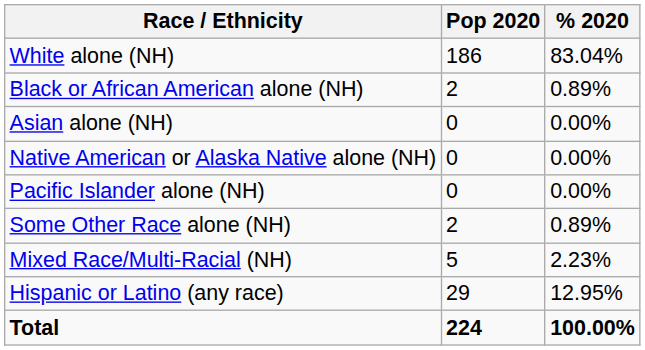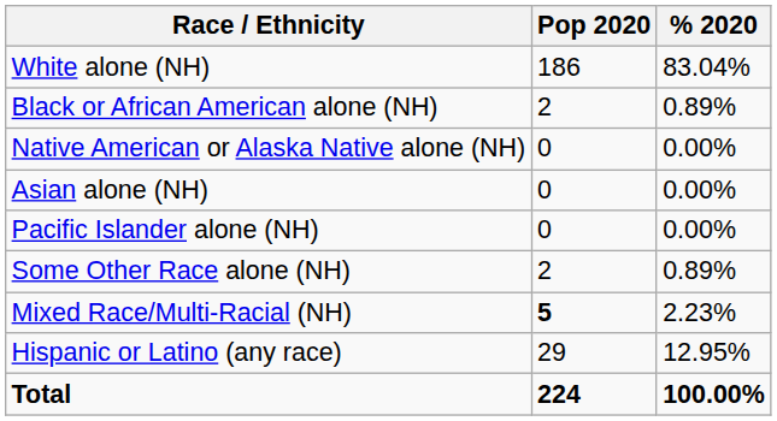rows swapped: Native American or Alaska Native alone (NH) <-> Asian alone (NH)
Mixed Race/Multi-Racial (NH) | Pop 2020: normal -> bold
